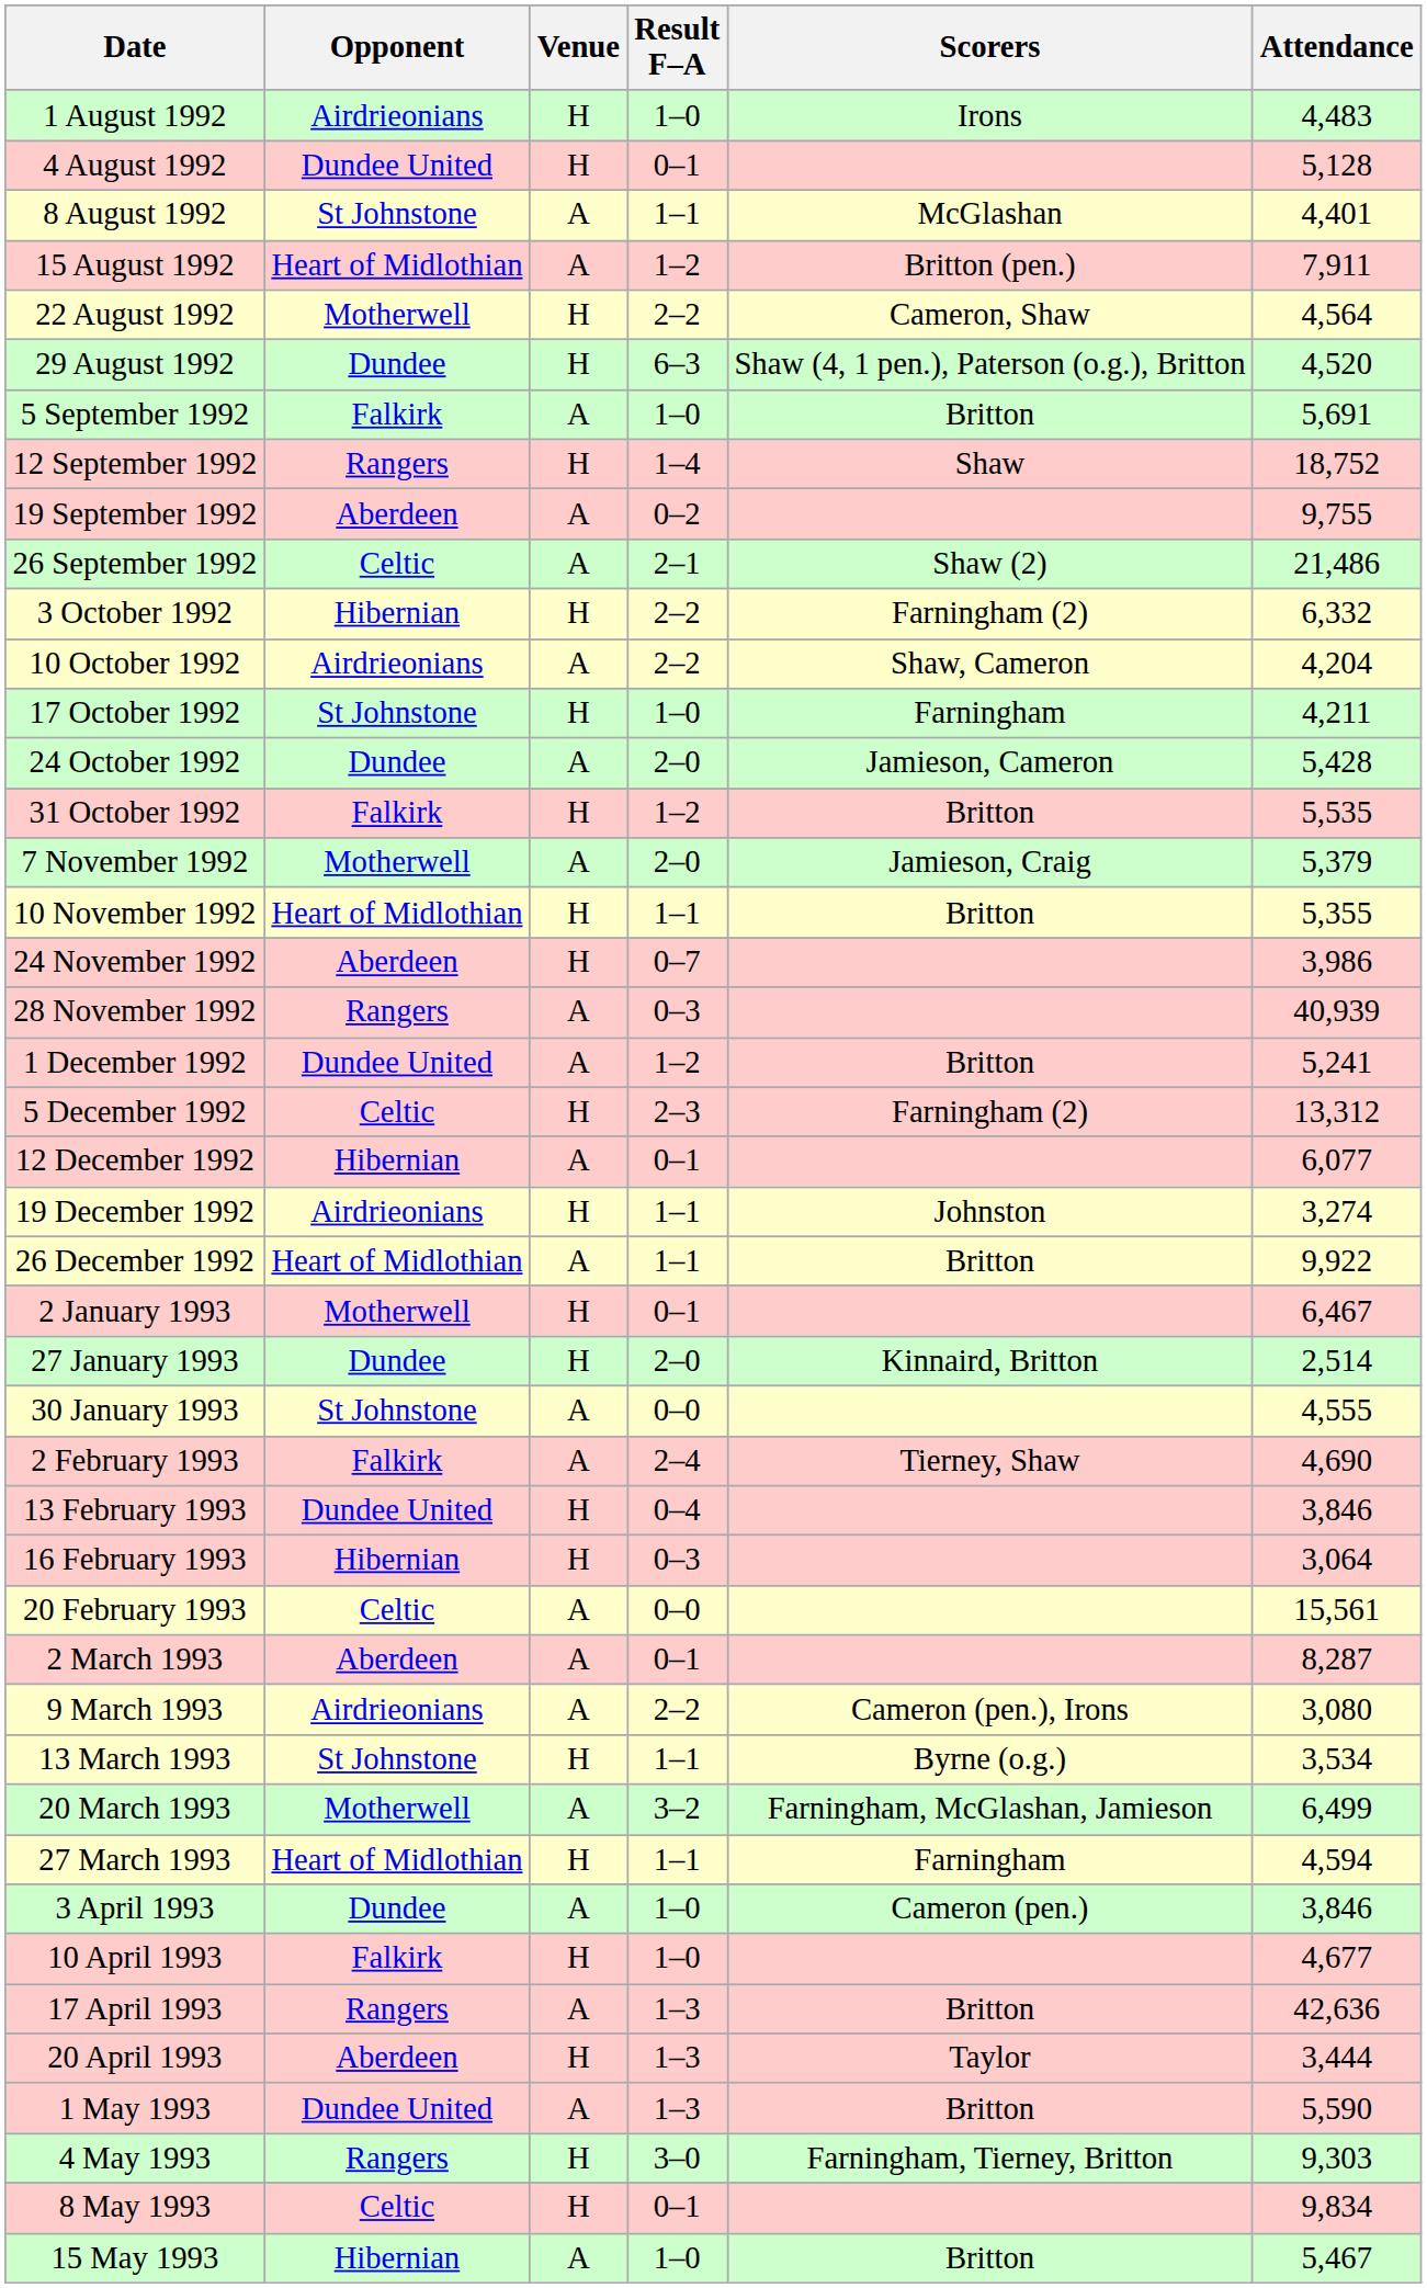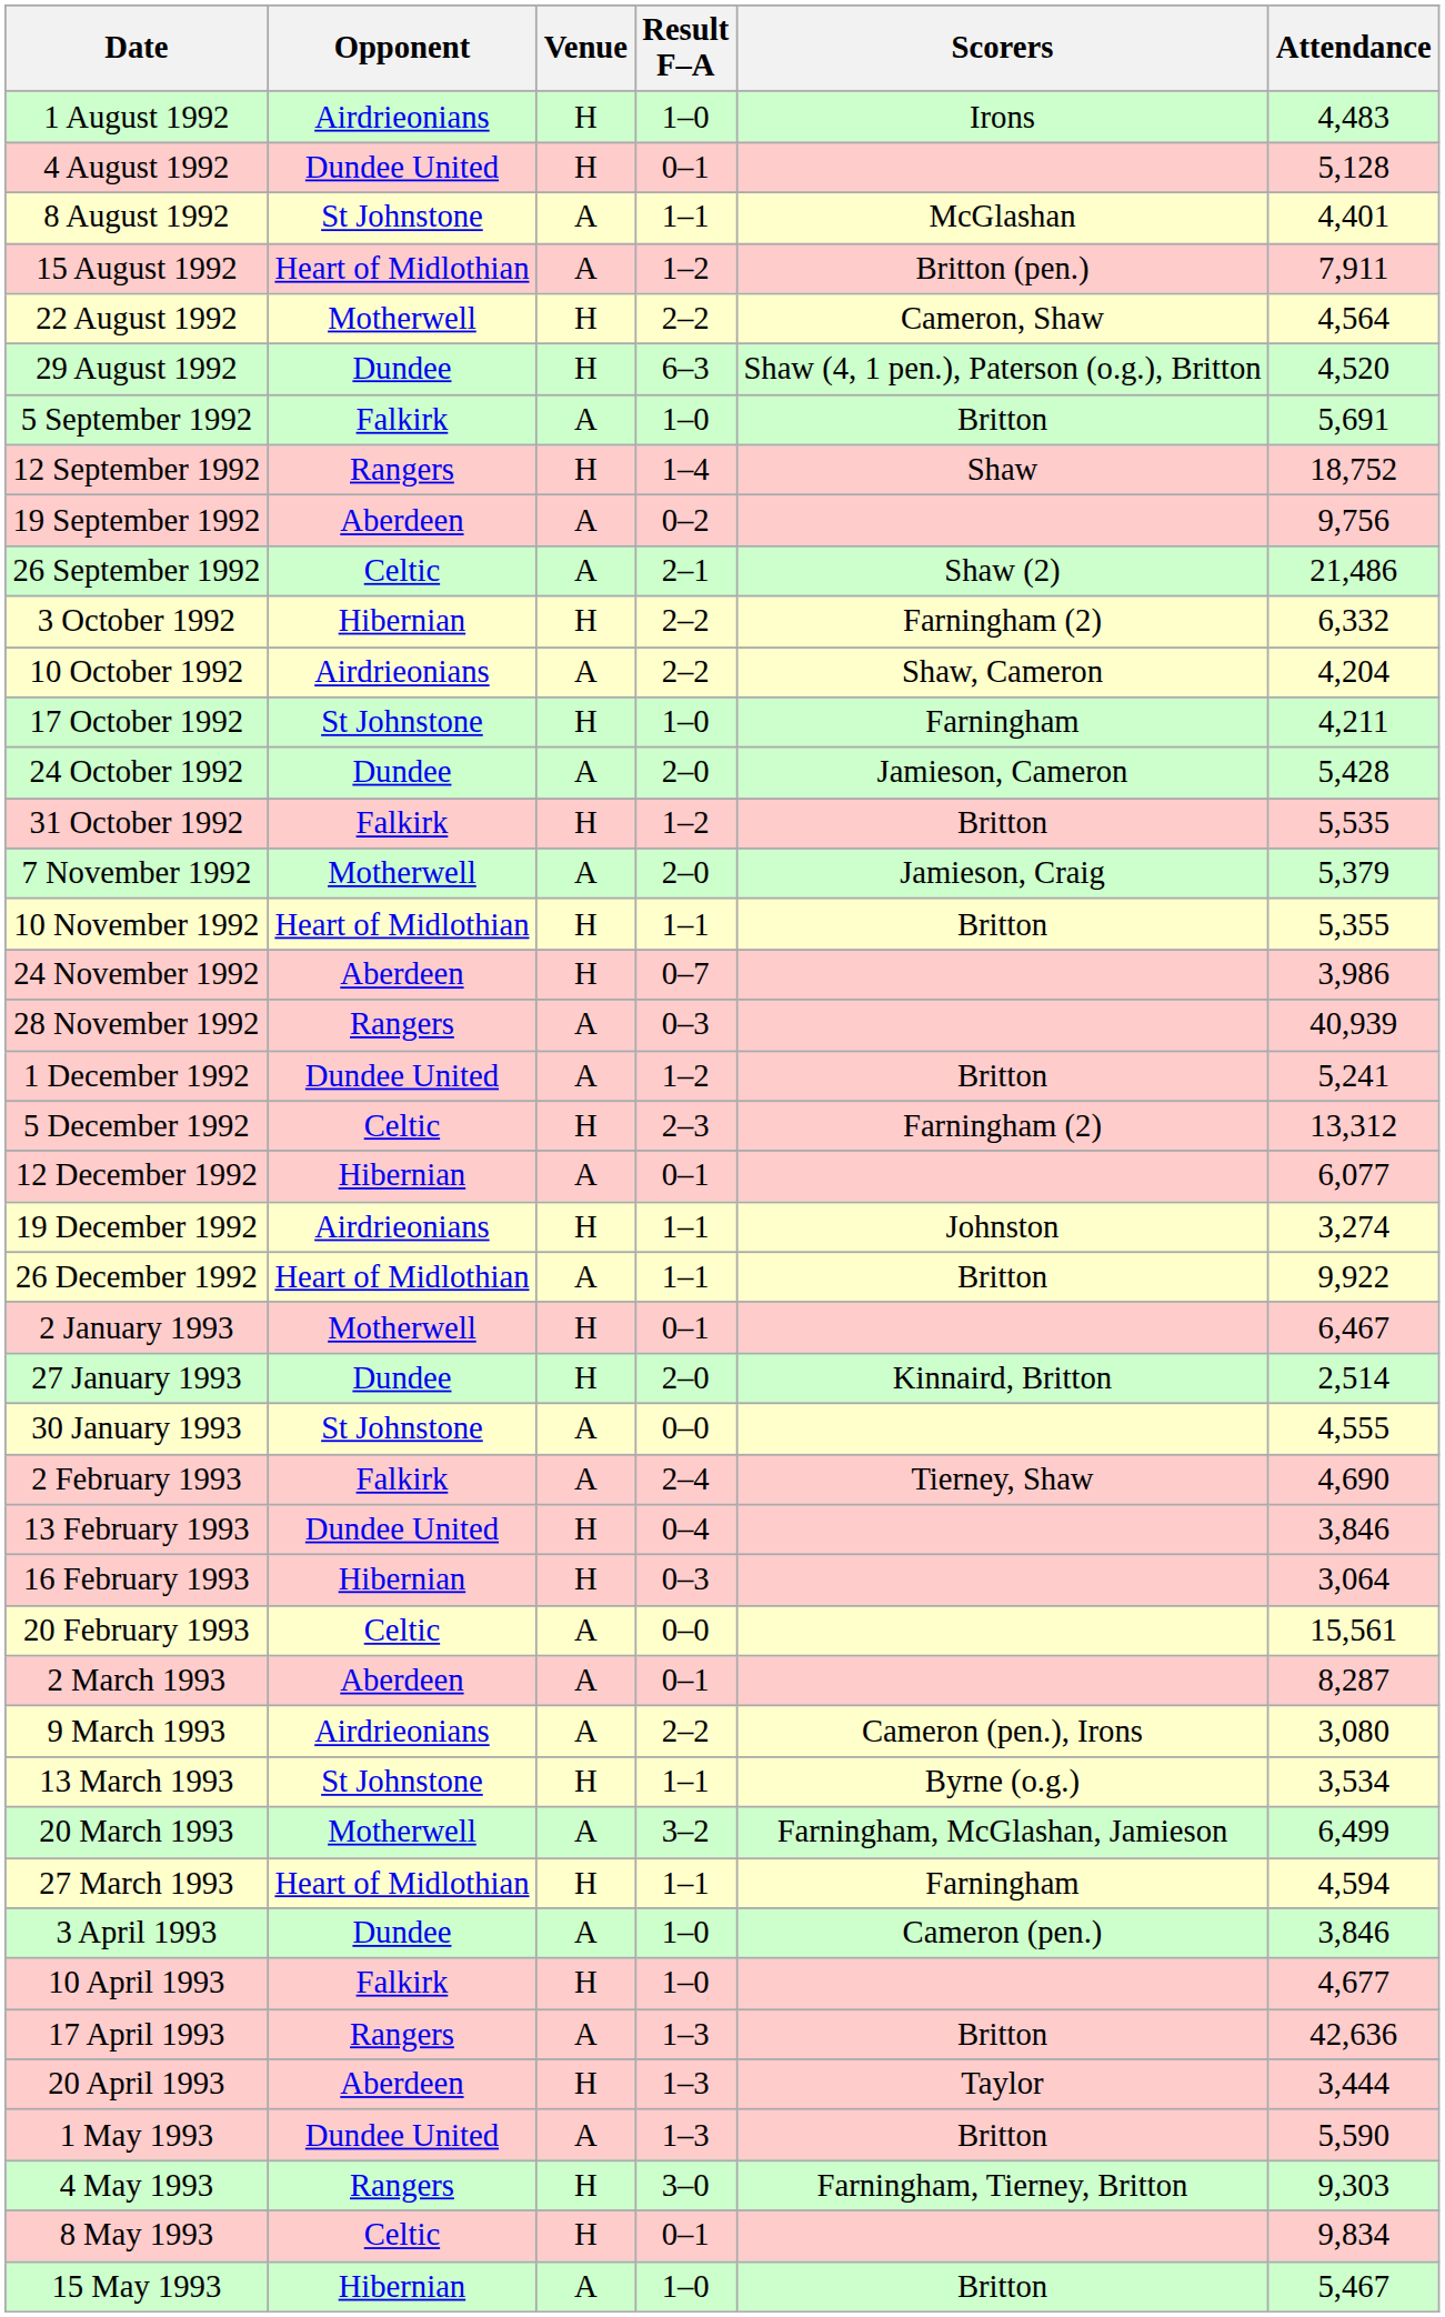19 September 1992 | Attendance: 9,755 -> 9,756
